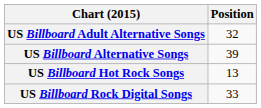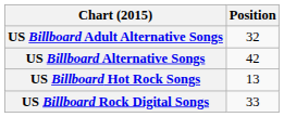US Billboard Alternative Songs | Position: 39 -> 42
